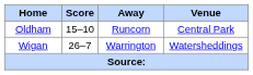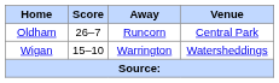Oldham | Score: 15–10 -> 26–7
Wigan | Score: 26–7 -> 15–10
